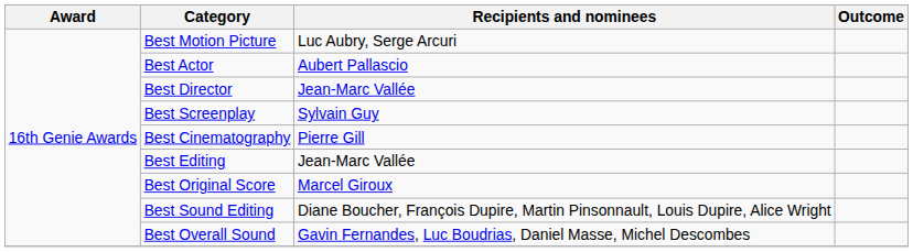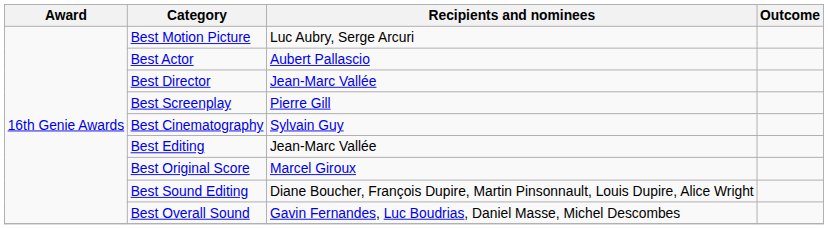Best Screenplay | Recipients and nominees: Sylvain Guy -> Pierre Gill
Best Cinematography | Recipients and nominees: Pierre Gill -> Sylvain Guy
